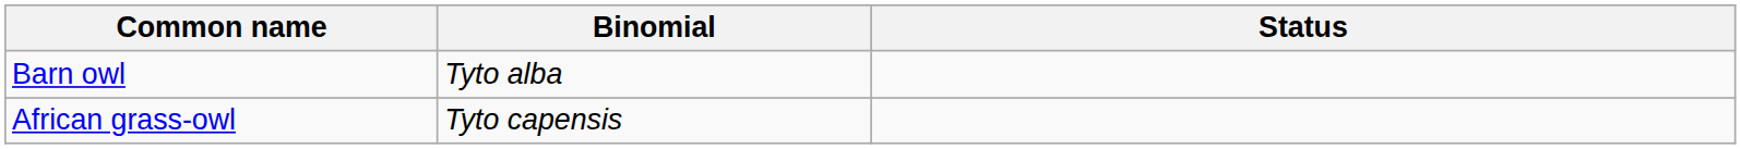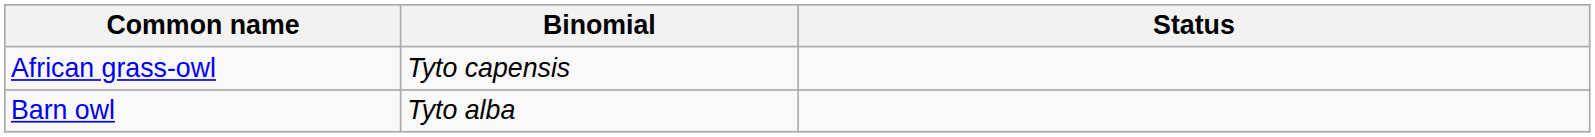rows swapped: African grass-owl <-> Barn owl
